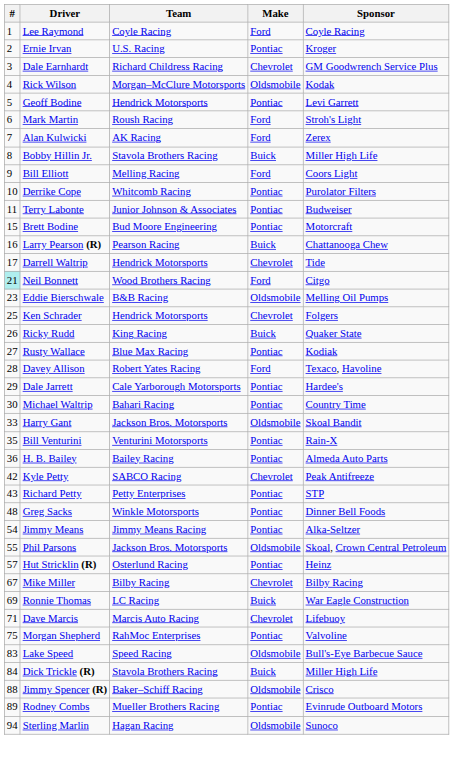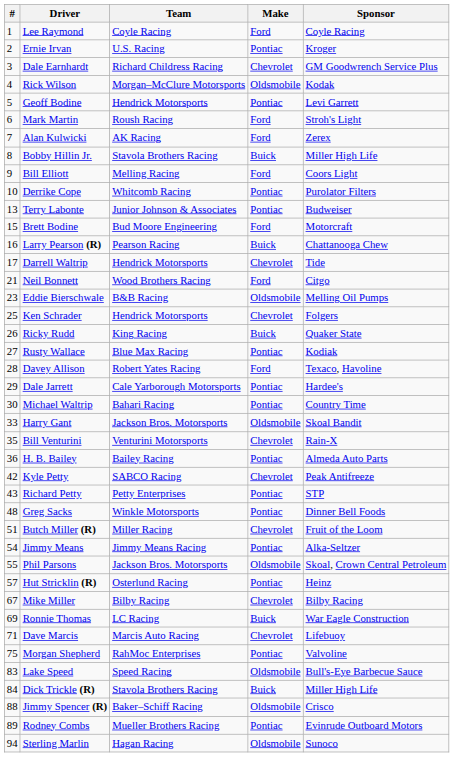Terry Labonte | #: 11 -> 13
Brett Bodine | Make: Pontiac -> Ford
Neil Bonnett | #: paleturquoise background -> no background
Bill Venturini | Make: Pontiac -> Chevrolet
+ row: 51 | Butch Miller (R) | Miller Racing | Chevrolet | Fruit of the Loom
